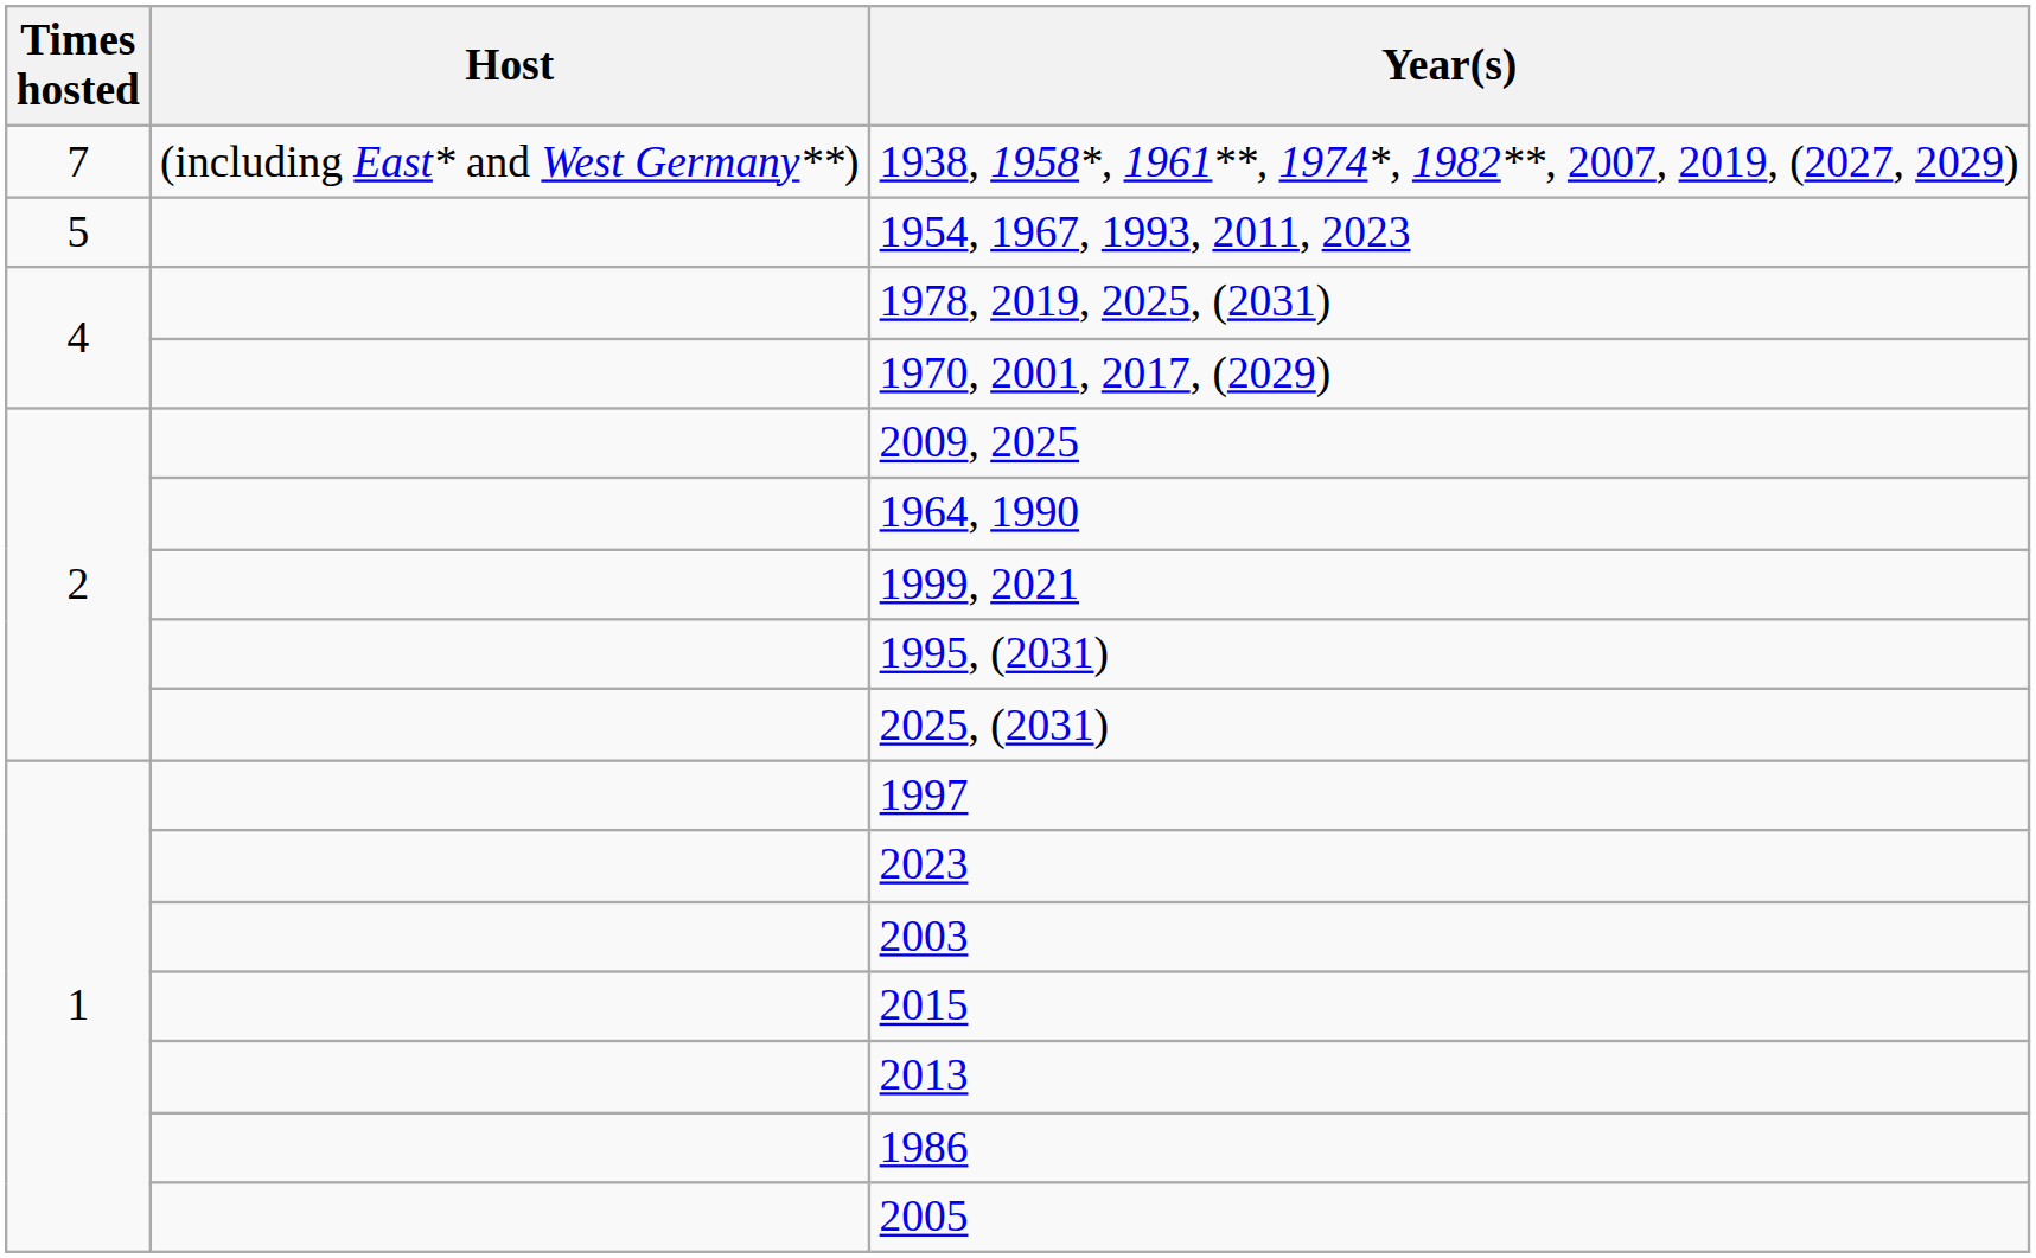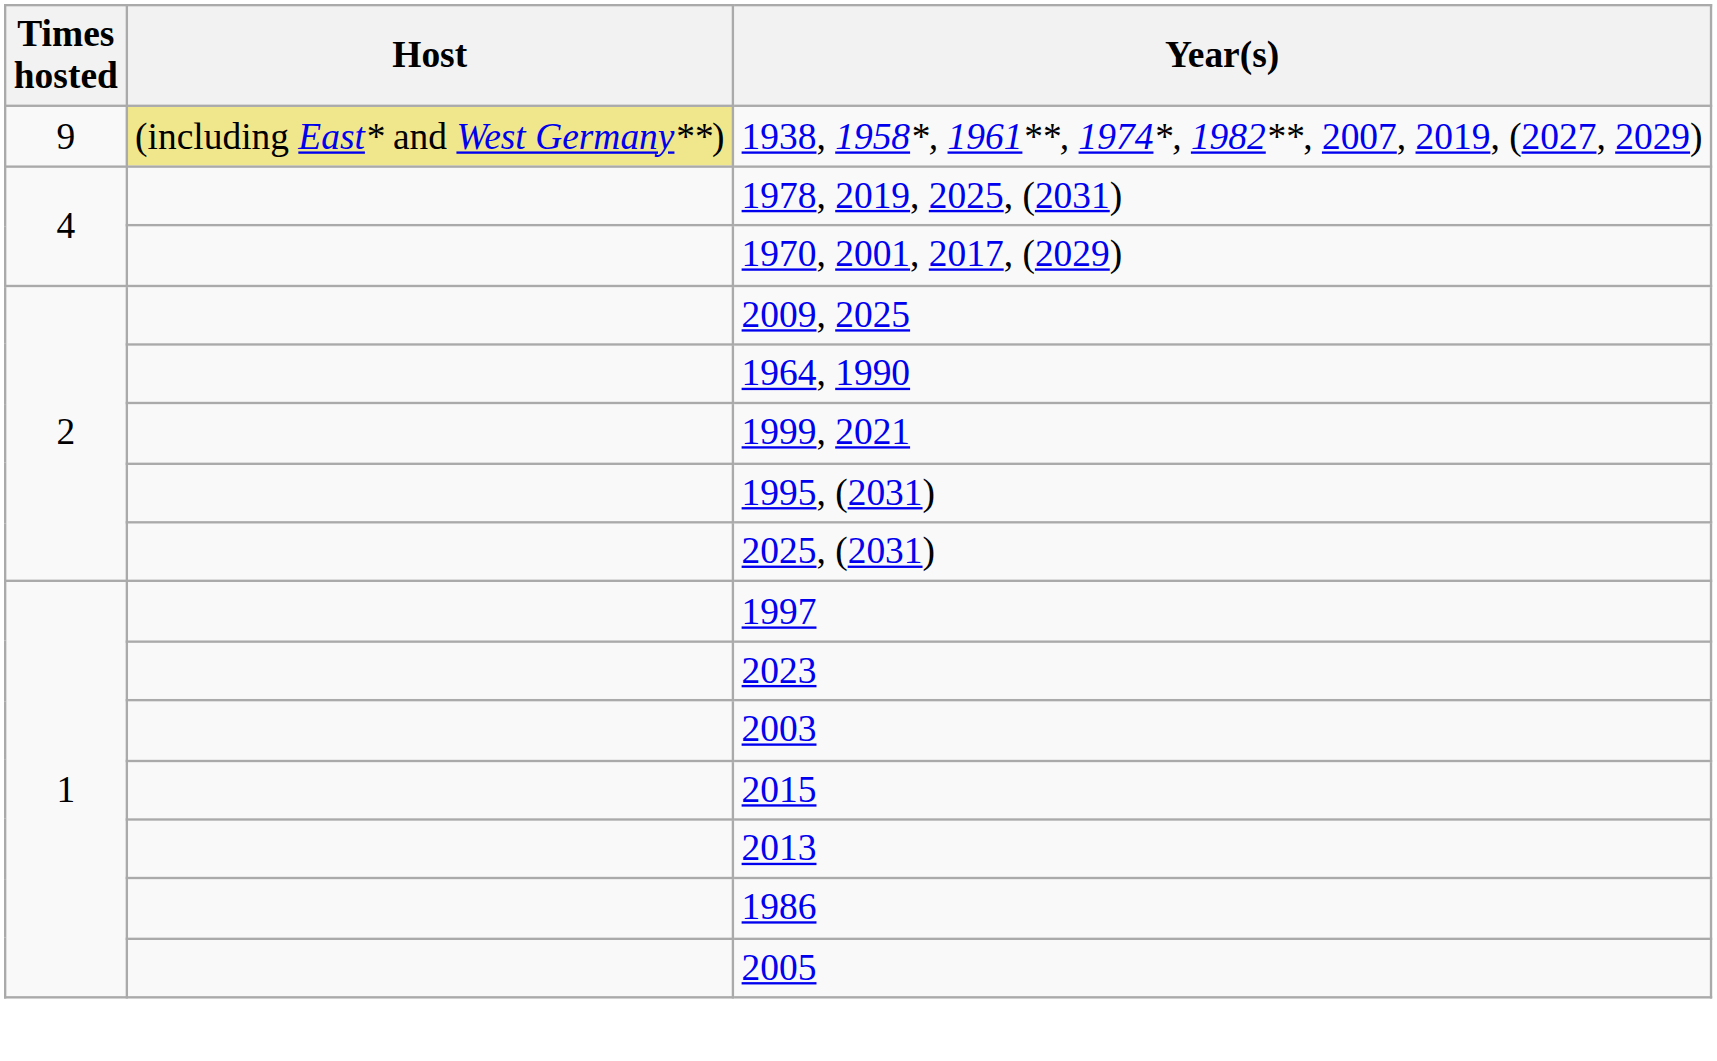1938, 1958*, 1961**, 1974*, 1982**, 2007, 2019, (2027, 2029) | Times hosted: 7 -> 9
1938, 1958*, 1961**, 1974*, 1982**, 2007, 2019, (2027, 2029) | Host: no background -> khaki background
- row: 5 | 1954, 1967, 1993, 2011, 2023
